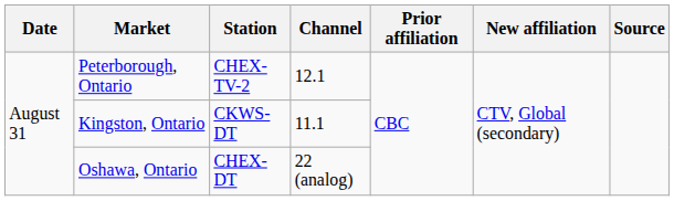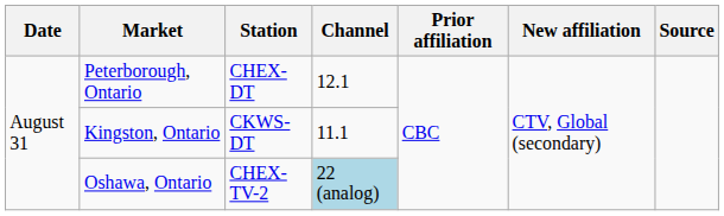Peterborough, Ontario | Station: CHEX-TV-2 -> CHEX-DT
Oshawa, Ontario | Station: CHEX-DT -> CHEX-TV-2
Oshawa, Ontario | Channel: no background -> lightblue background
